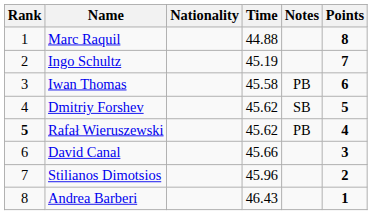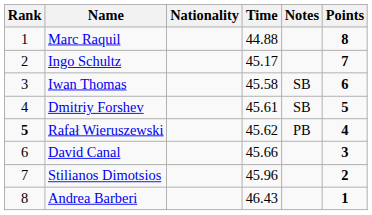Ingo Schultz | Time: 45.19 -> 45.17
Iwan Thomas | Notes: PB -> SB
Dmitriy Forshev | Time: 45.62 -> 45.61
